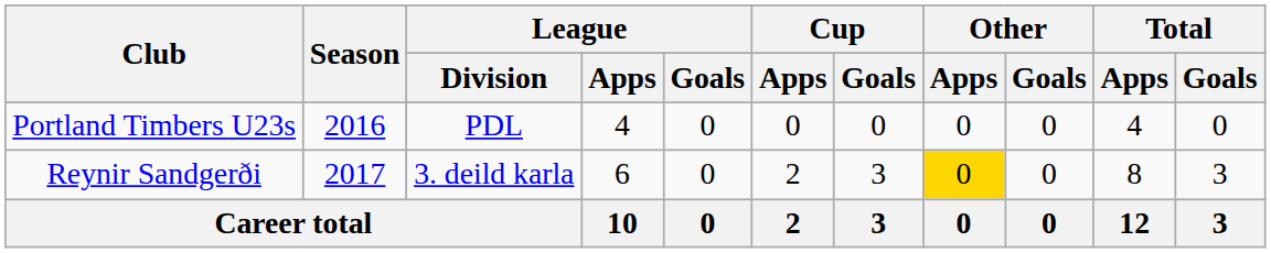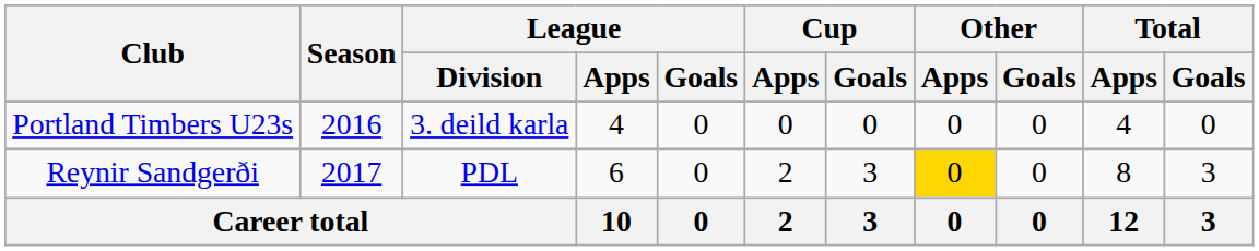Portland Timbers U23s | League / Division: PDL -> 3. deild karla
Reynir Sandgerði | League / Division: 3. deild karla -> PDL
